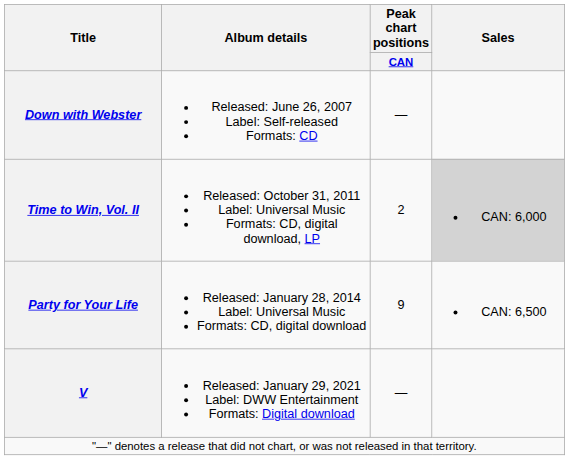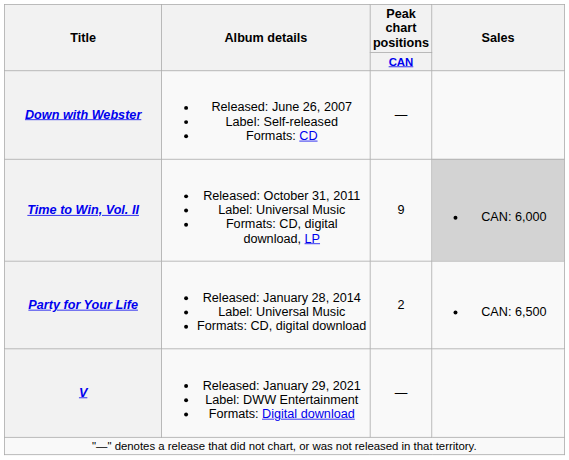Time to Win, Vol. II | Peak chart positions / CAN: 2 -> 9
Party for Your Life | Peak chart positions / CAN: 9 -> 2
